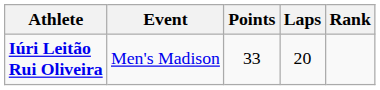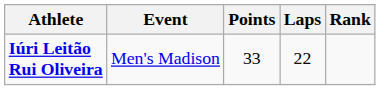Iúri Leitão Rui Oliveira | Laps: 20 -> 22
